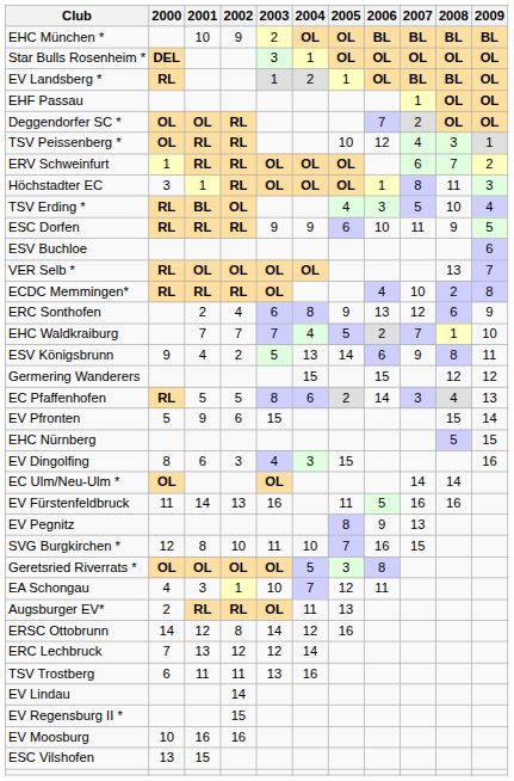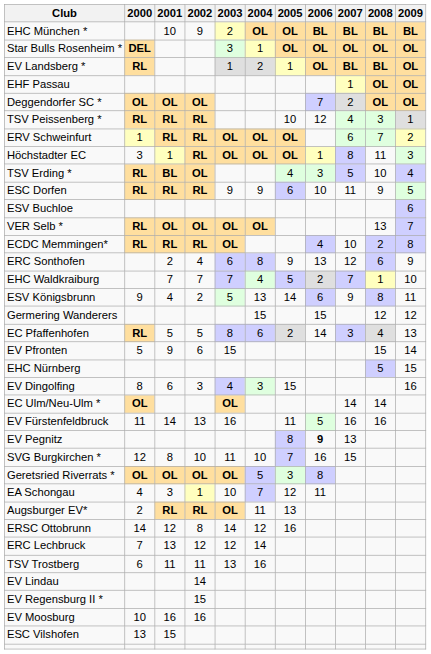Deggendorfer SC * | 2002: RL -> OL
TSV Peissenberg * | 2000: OL -> RL
EV Pegnitz | 2006: normal -> bold
